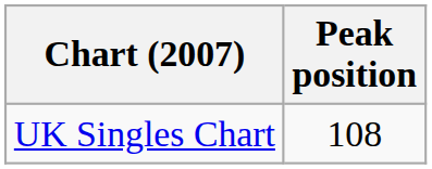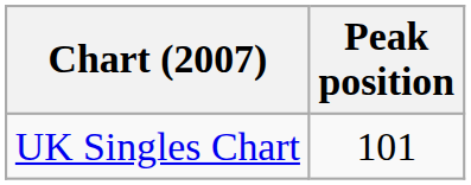UK Singles Chart | Peak position: 108 -> 101
